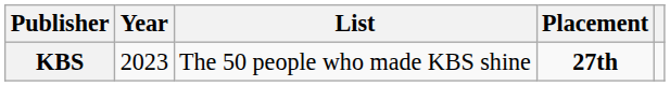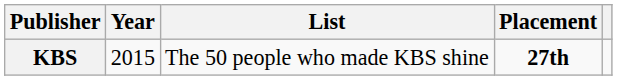KBS | Year: 2023 -> 2015
